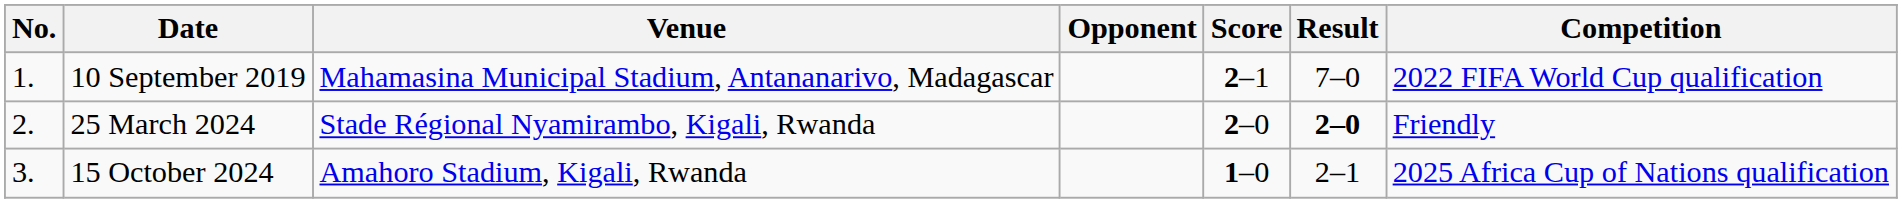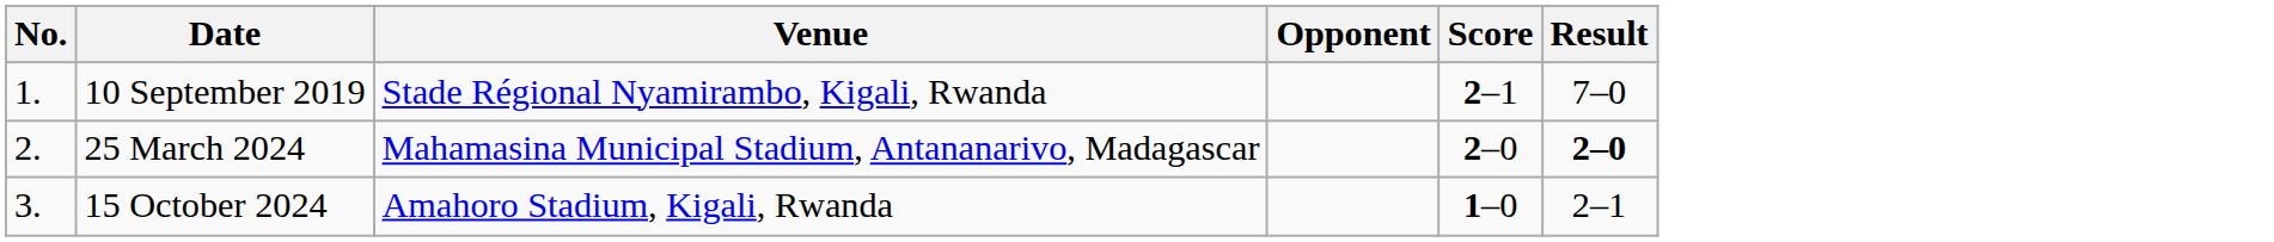- column: Competition | 2022 FIFA World Cup qualification | Friendly | 2025 Africa Cup of Nations qualification
10 September 2019 | Venue: Mahamasina Municipal Stadium, Antananarivo, Madagascar -> Stade Régional Nyamirambo, Kigali, Rwanda
25 March 2024 | Venue: Stade Régional Nyamirambo, Kigali, Rwanda -> Mahamasina Municipal Stadium, Antananarivo, Madagascar
